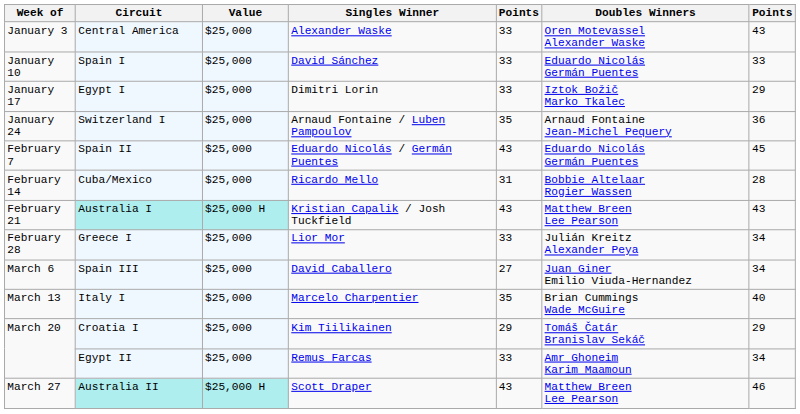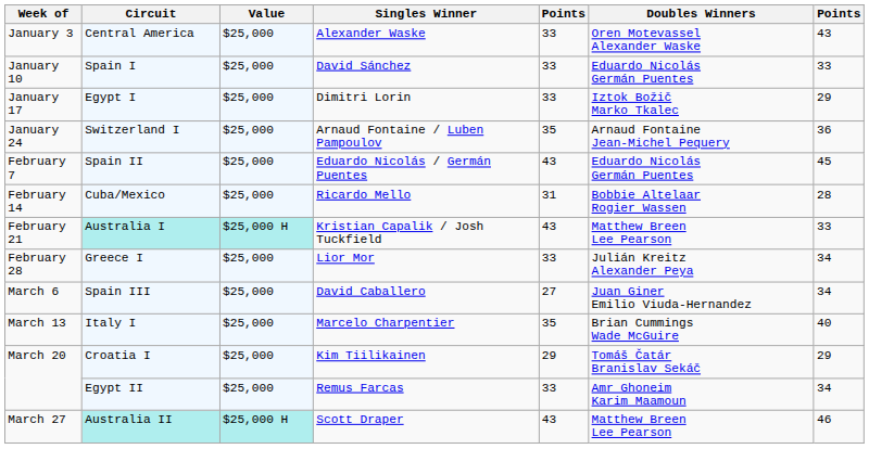Australia I | column 7: 43 -> 33
